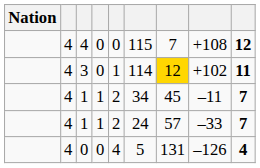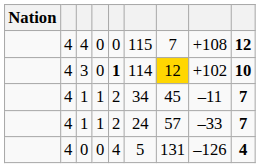3 | column 5: normal -> bold
3 | column 9: 11 -> 10
